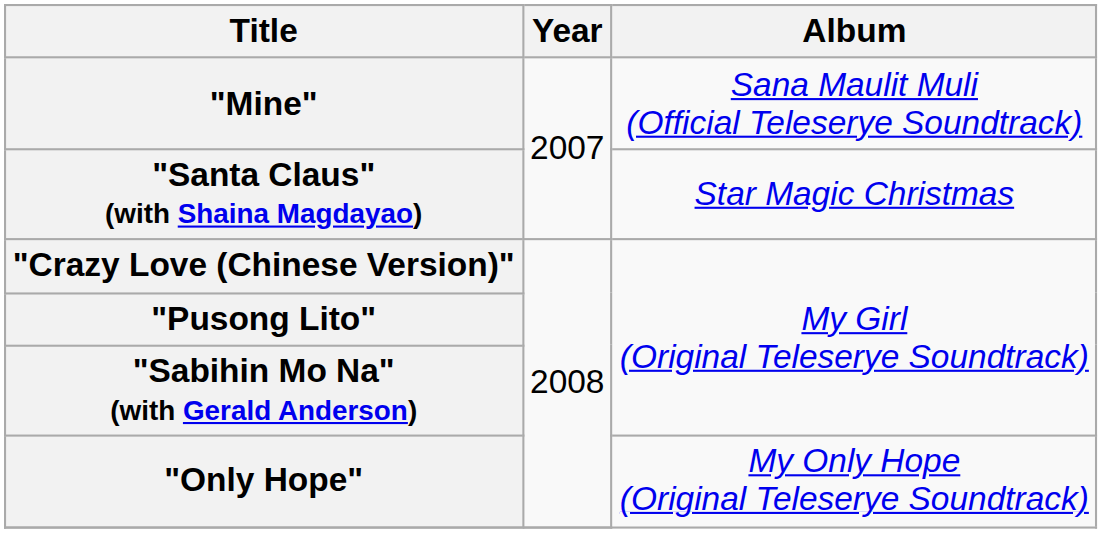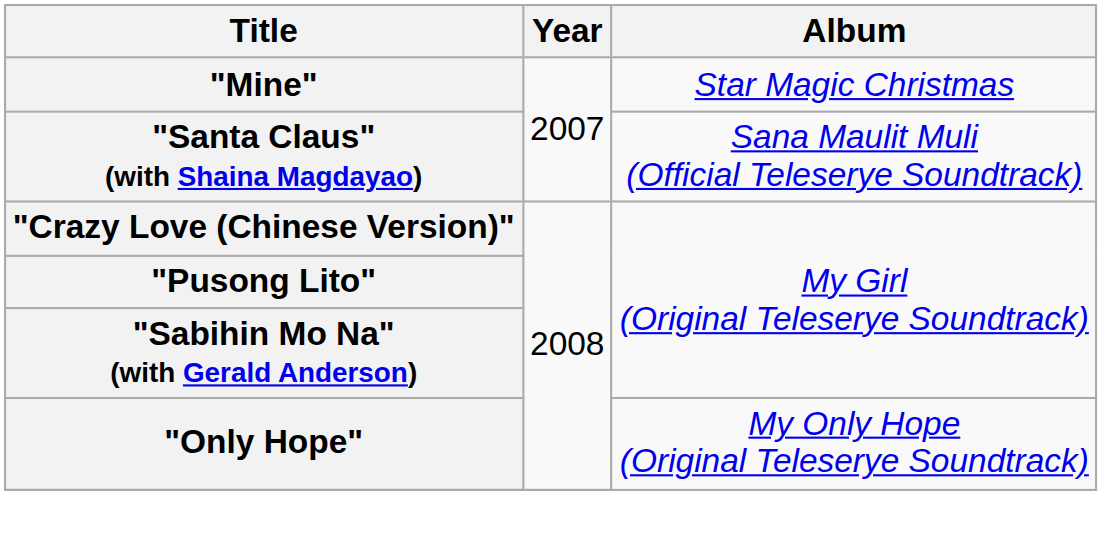"Mine" | Album: Sana Maulit Muli (Official Teleserye Soundtrack) -> Star Magic Christmas
"Santa Claus" (with Shaina Magdayao) | Album: Star Magic Christmas -> Sana Maulit Muli (Official Teleserye Soundtrack)
